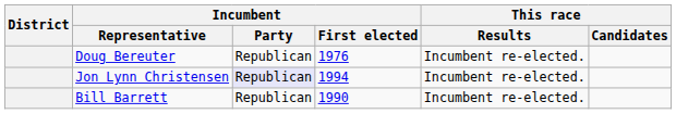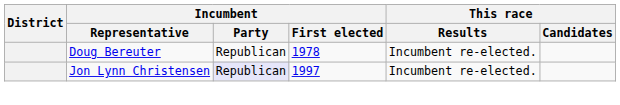Doug Bereuter | Incumbent / First elected: 1976 -> 1978
Jon Lynn Christensen | Incumbent / First elected: 1994 -> 1997
- row: Bill Barrett | Republican | 1990 | Incumbent re-elected.
